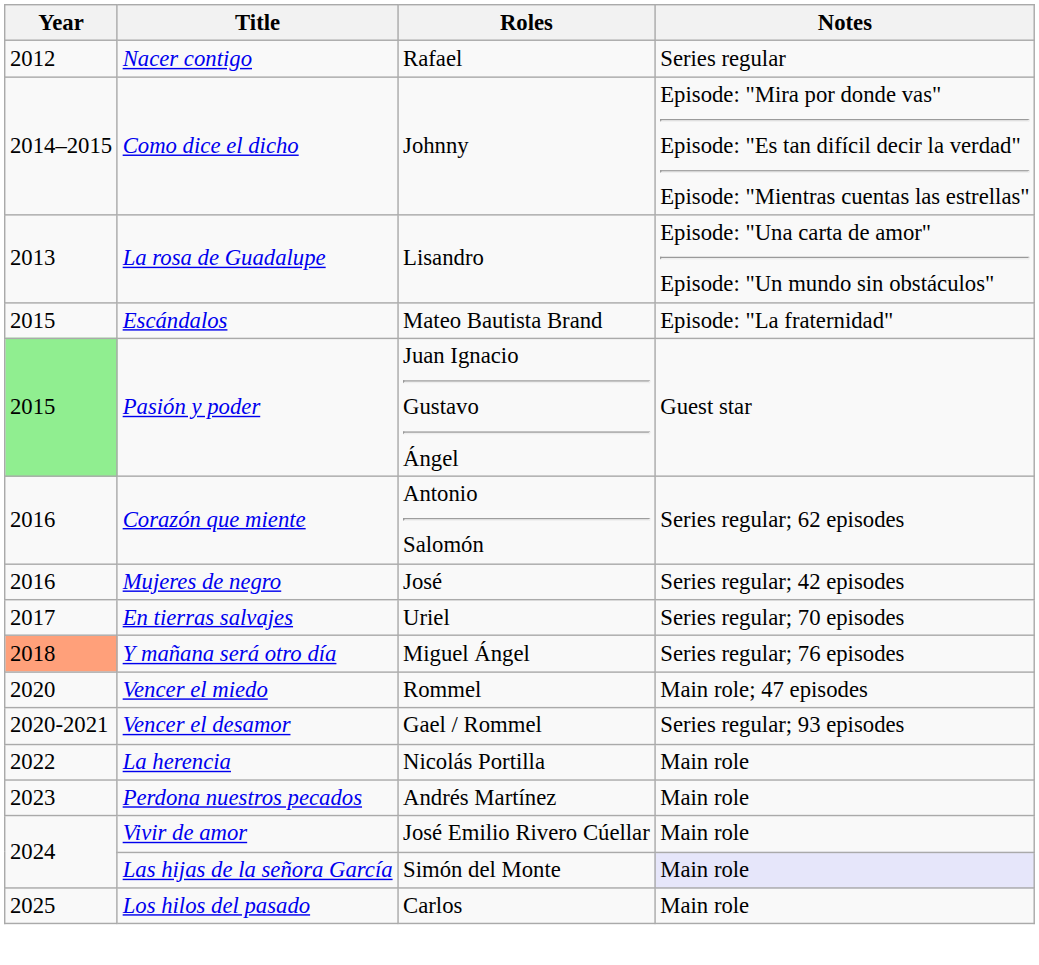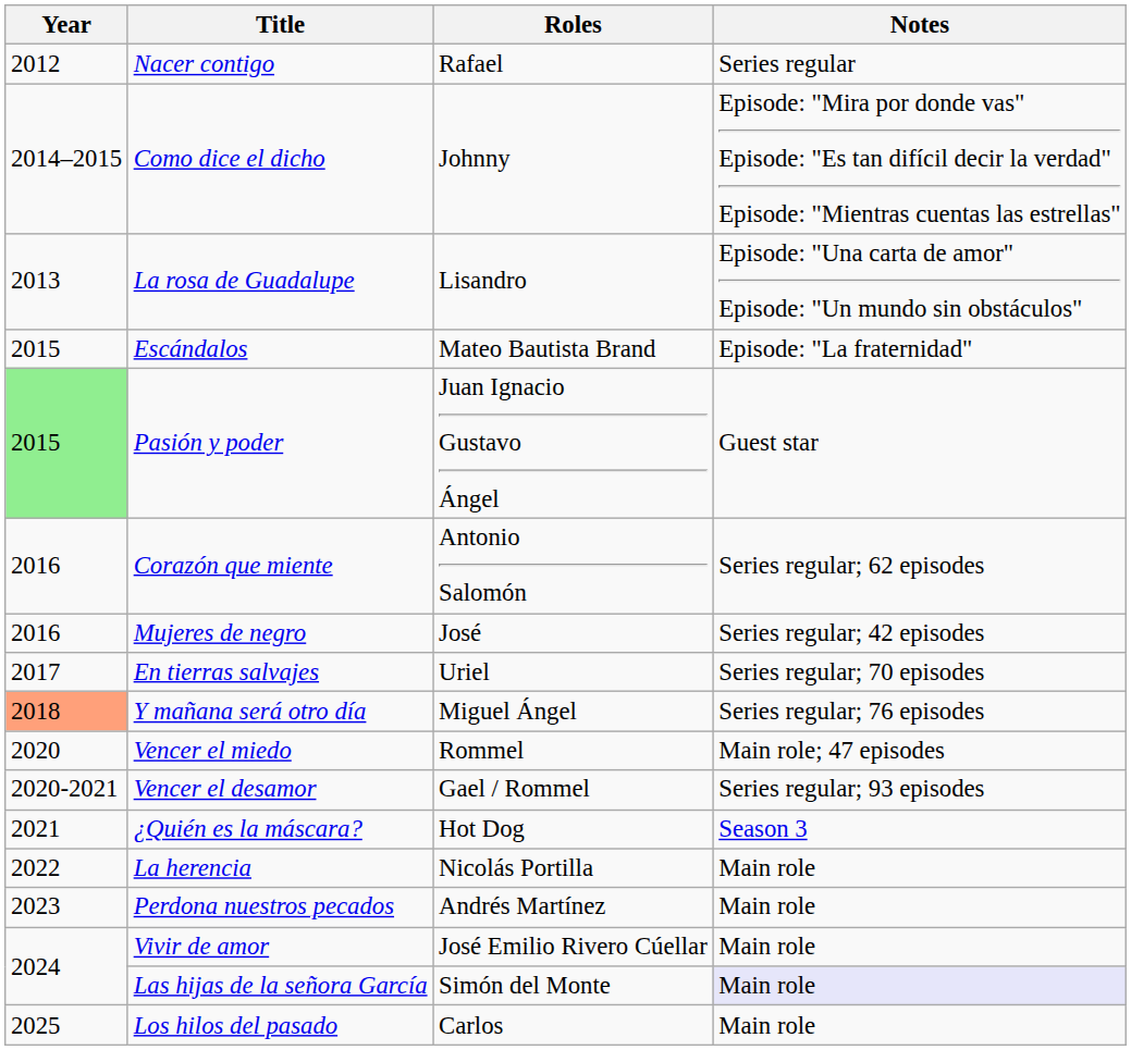+ row: 2021 | ¿Quién es la máscara? | Hot Dog | Season 3
